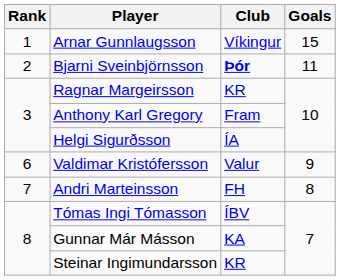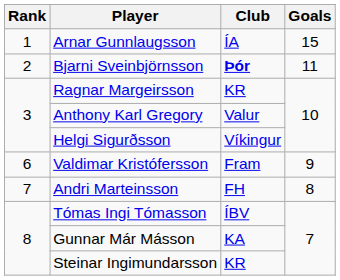Arnar Gunnlaugsson | Club: Víkingur -> ÍA
Anthony Karl Gregory | Club: Fram -> Valur
Helgi Sigurðsson | Club: ÍA -> Víkingur
Valdimar Kristófersson | Club: Valur -> Fram
